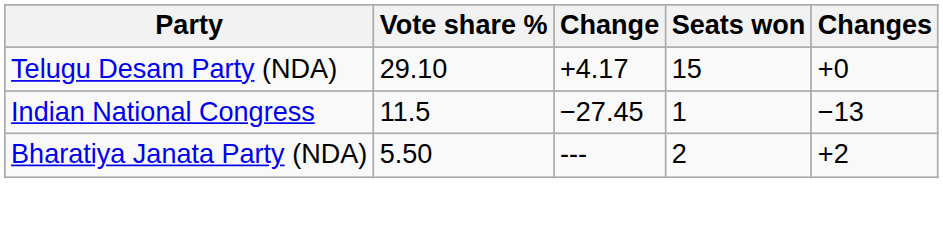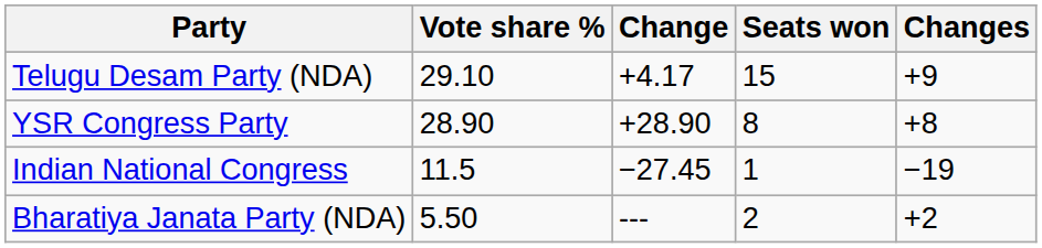Telugu Desam Party (NDA) | Changes: +0 -> +9
+ row: YSR Congress Party | 28.90 | +28.90 | 8 | +8
Indian National Congress | Changes: −13 -> −19
